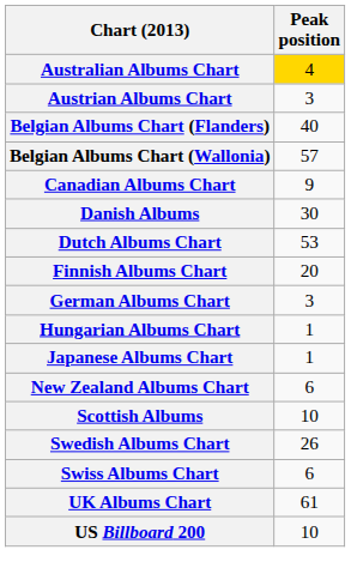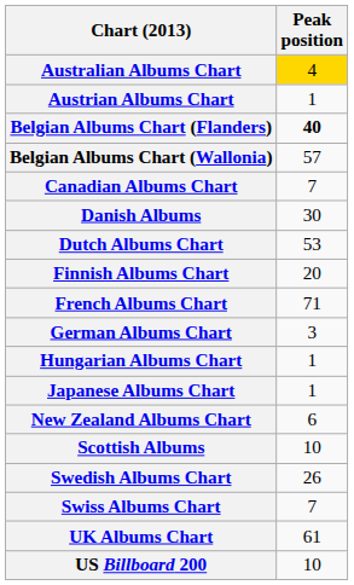Austrian Albums Chart | Peak position: 3 -> 1
Belgian Albums Chart (Flanders) | Peak position: normal -> bold
Canadian Albums Chart | Peak position: 9 -> 7
+ row: French Albums Chart | 71
Swiss Albums Chart | Peak position: 6 -> 7
